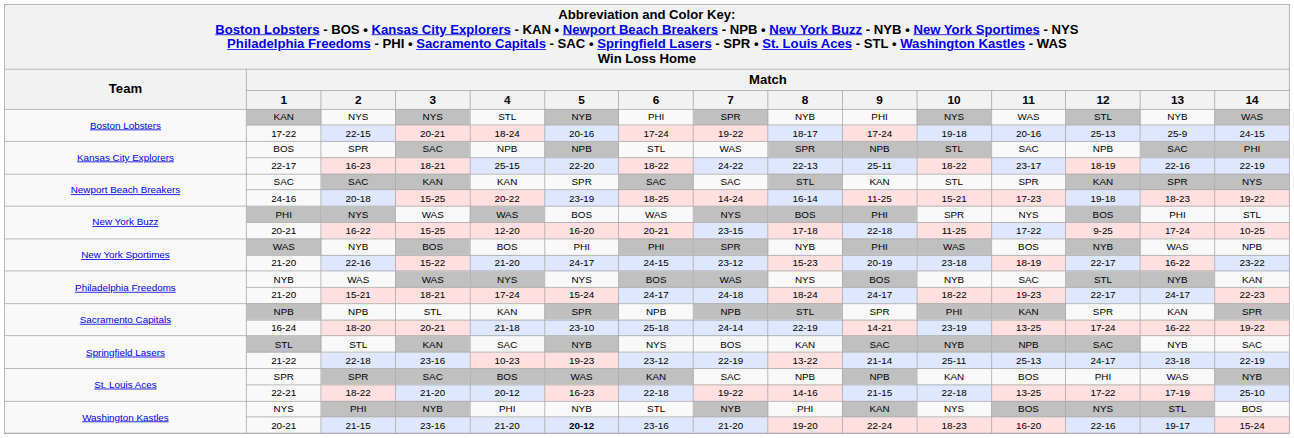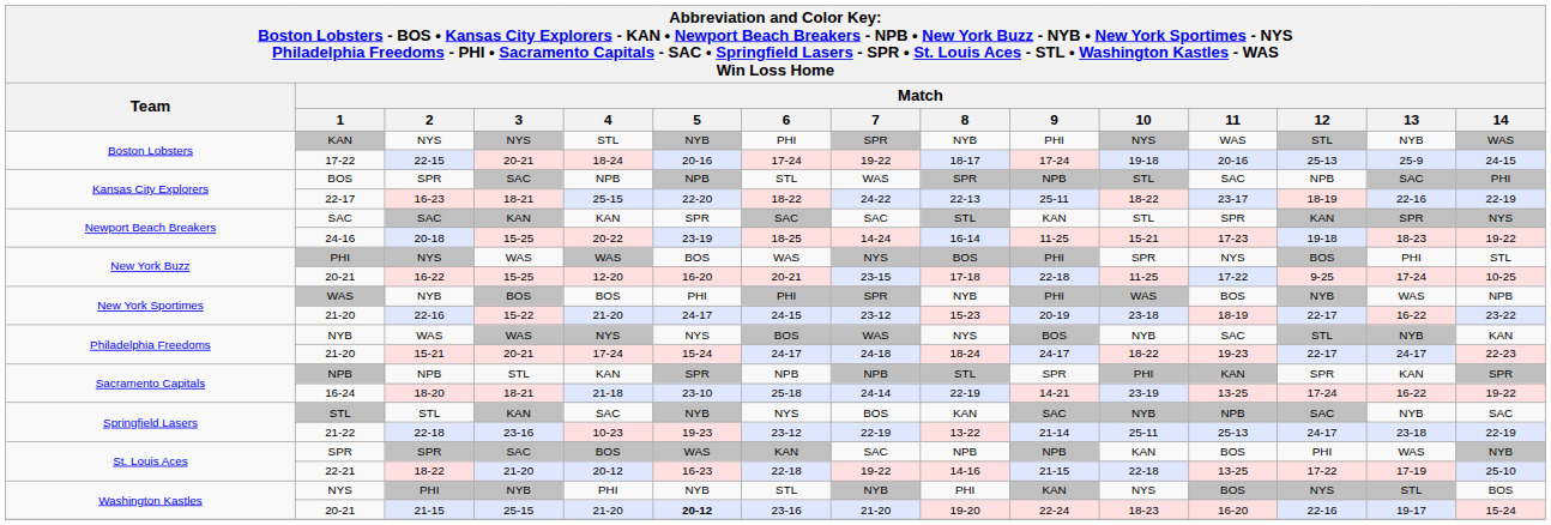21-20 / 15-21 | Match / 3: 18-21 -> 20-21
16-24 | Match / 3: 20-21 -> 18-21
20-21 / 21-15 | Match / 3: 23-16 -> 25-15
